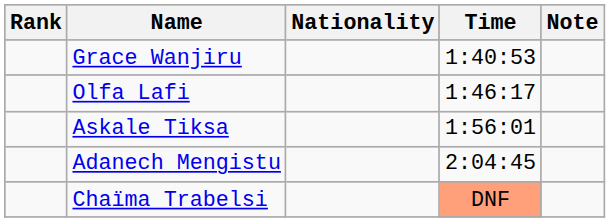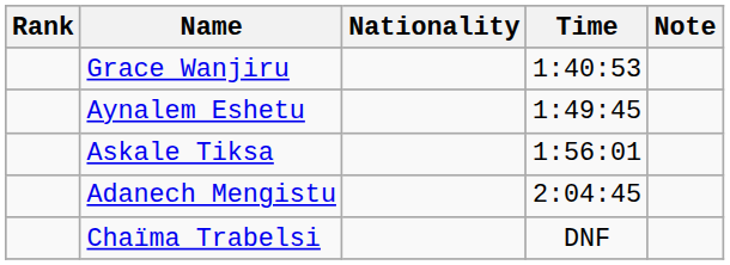- row: Olfa Lafi | 1:46:17
+ row: Aynalem Eshetu | 1:49:45
Chaïma Trabelsi | Time: lightsalmon background -> no background
